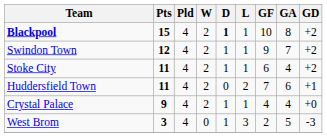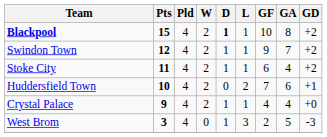Huddersfield Town | Pts: 11 -> 10
